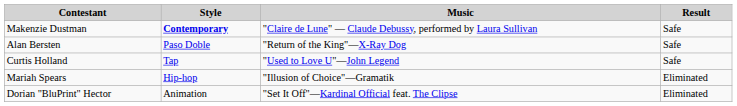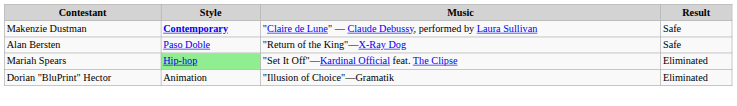- row: Curtis Holland | Tap | "Used to Love U"—John Legend | Safe
Mariah Spears | Style: no background -> lightgreen background
Mariah Spears | Music: "Illusion of Choice"—Gramatik -> "Set It Off"—Kardinal Official feat. The Clipse
Dorian "BluPrint" Hector | Music: "Set It Off"—Kardinal Official feat. The Clipse -> "Illusion of Choice"—Gramatik
